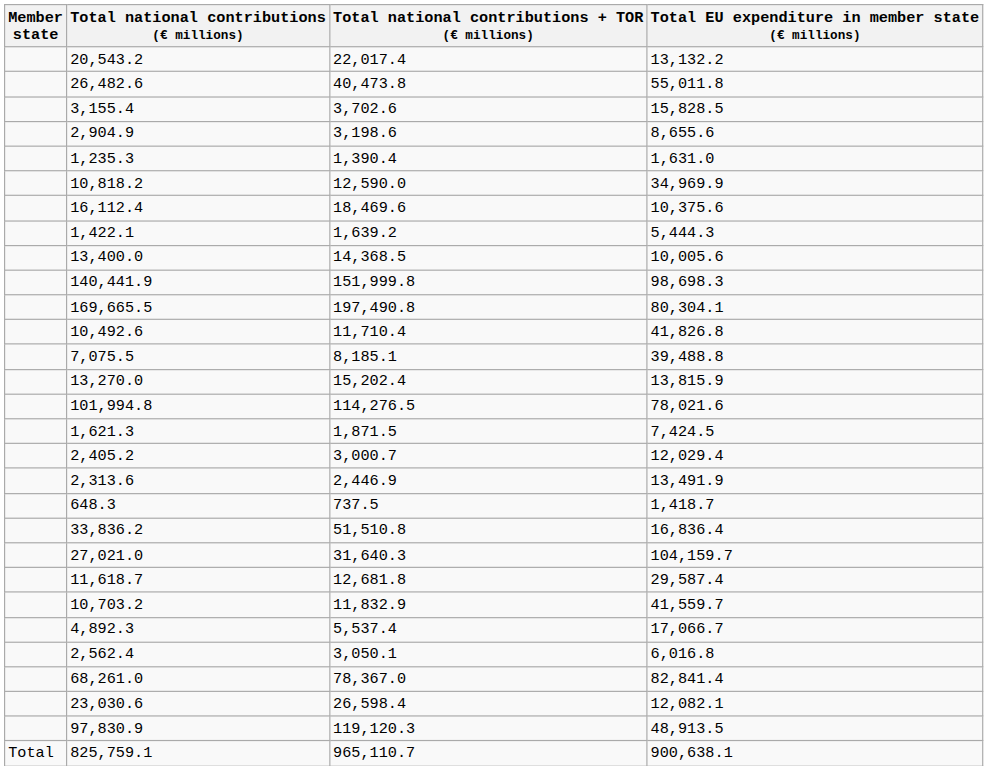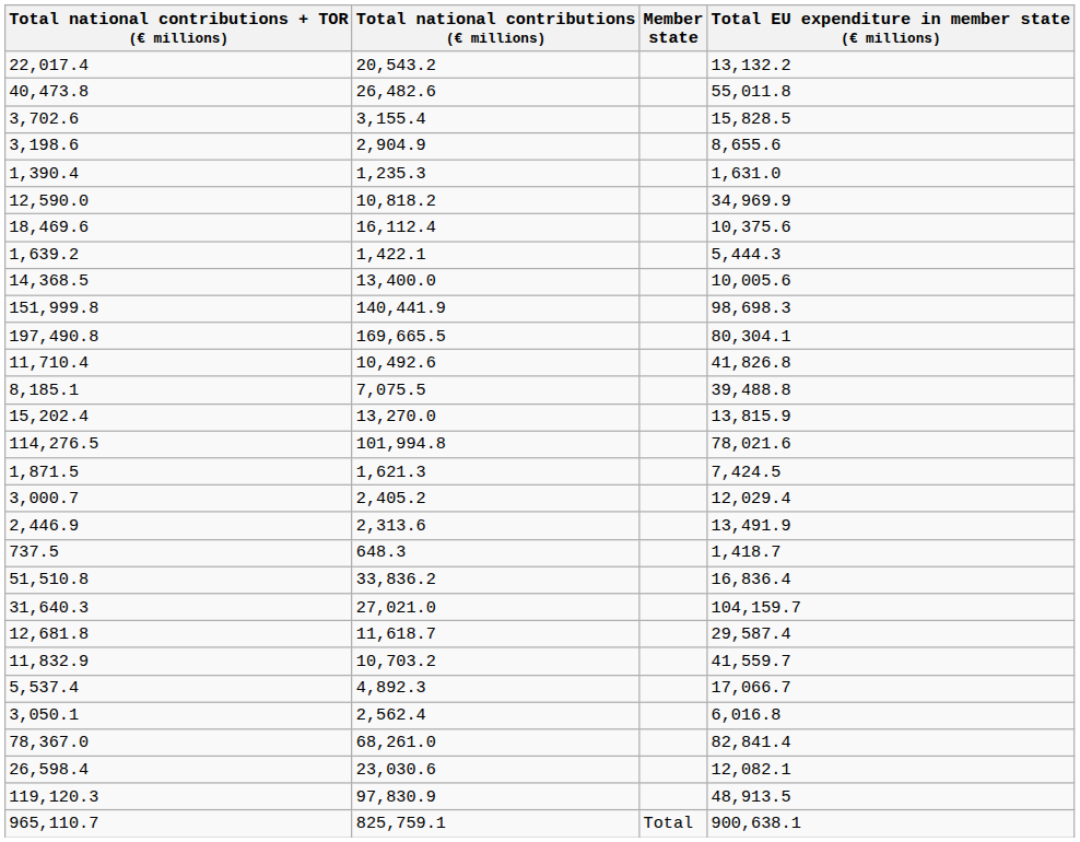columns swapped: Member state <-> Total national contributions + TOR (€ millions)
